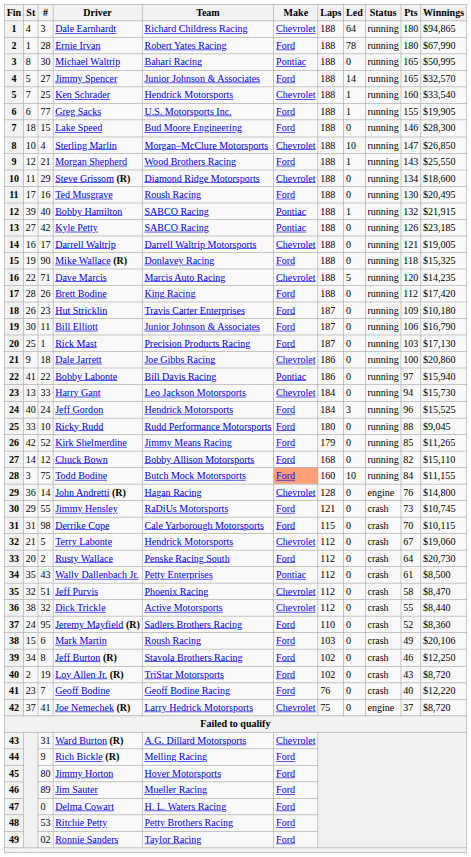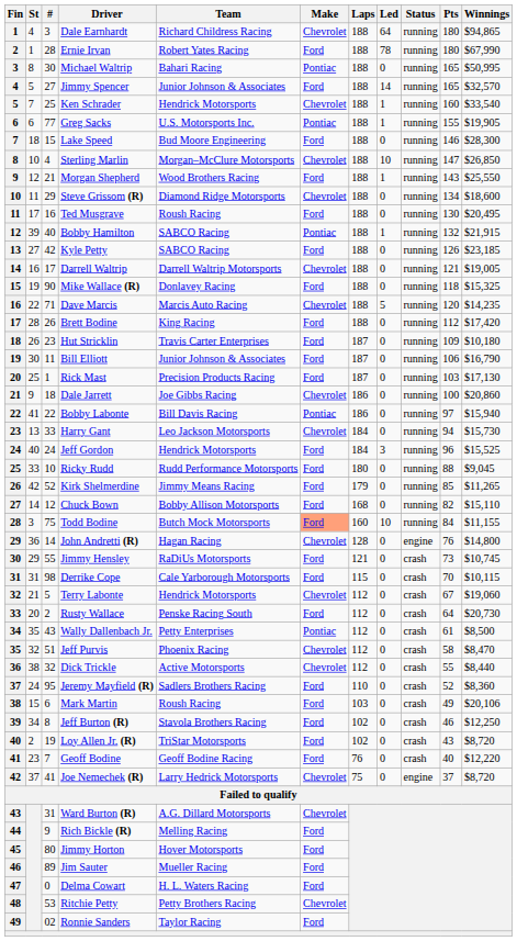Greg Sacks | Make: Ford -> Pontiac
Kyle Petty | Make: Pontiac -> Ford
Ritchie Petty | Make: Ford -> Chevrolet
